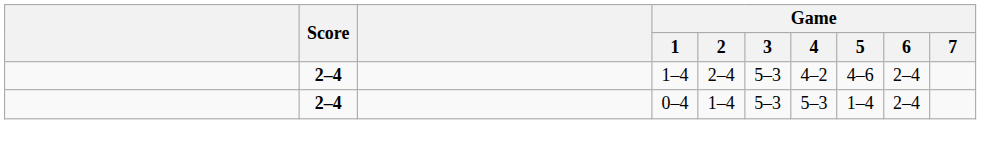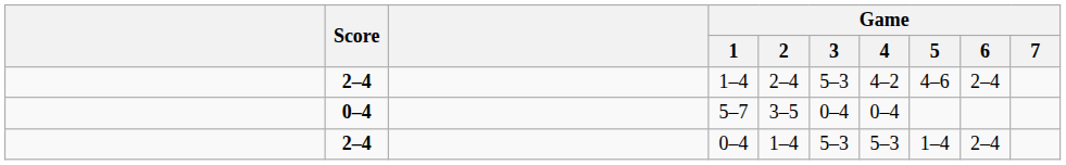+ row: 0–4 | 5–7 | 3–5 | 0–4 | 0–4
